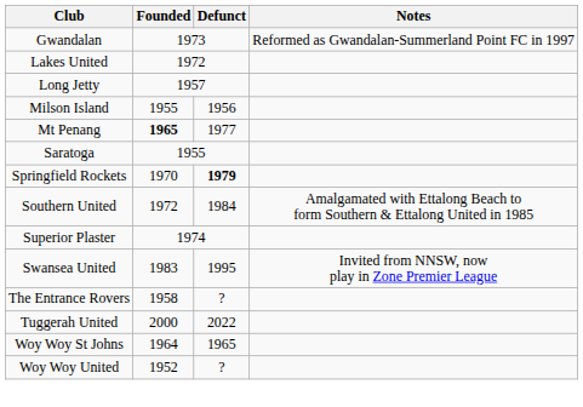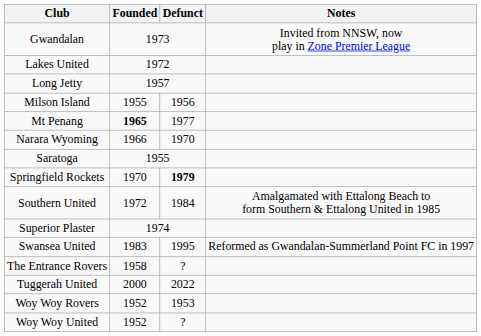Gwandalan | Notes: Reformed as Gwandalan-Summerland Point FC in 1997 -> Invited from NNSW, now play in Zone Premier League
+ row: Narara Wyoming | 1966 | 1970
Swansea United | Notes: Invited from NNSW, now play in Zone Premier League -> Reformed as Gwandalan-Summerland Point FC in 1997
+ row: Woy Woy Rovers | 1952 | 1953
- row: Woy Woy St Johns | 1964 | 1965
